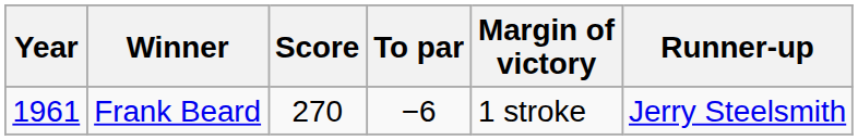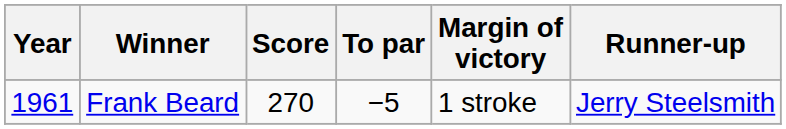Frank Beard | To par: −6 -> −5
